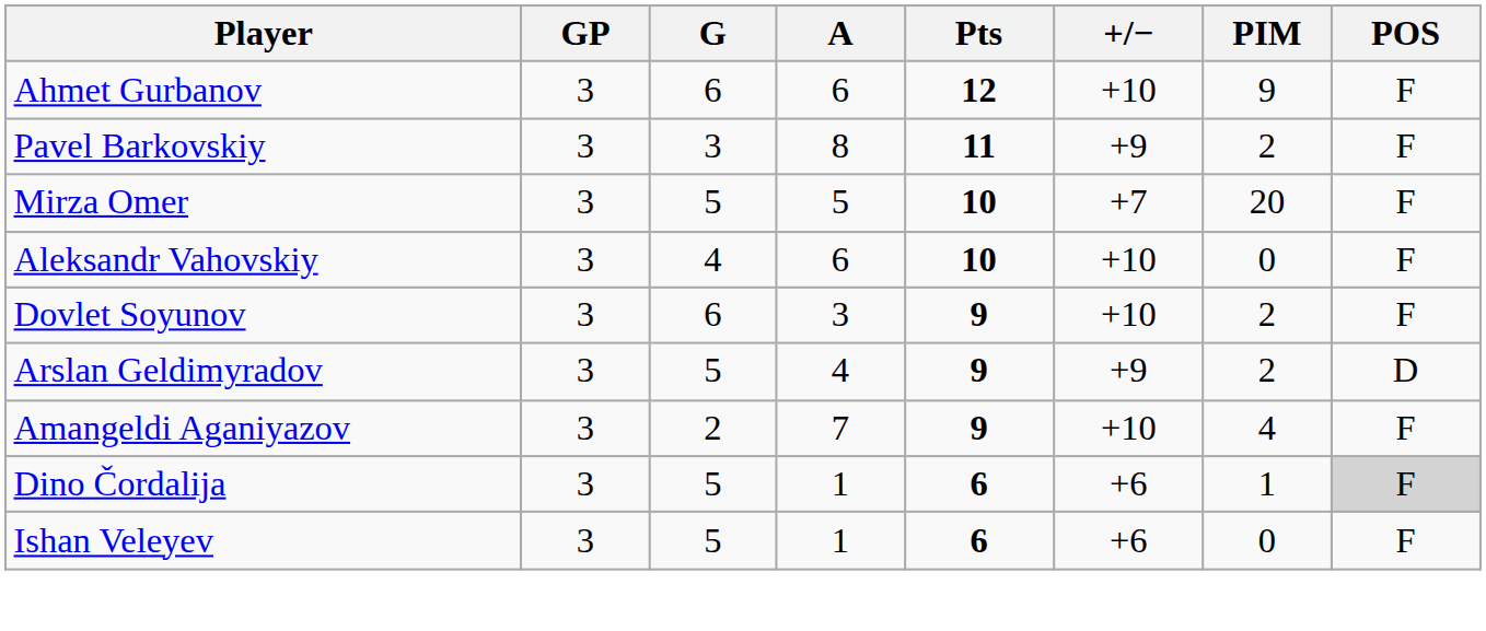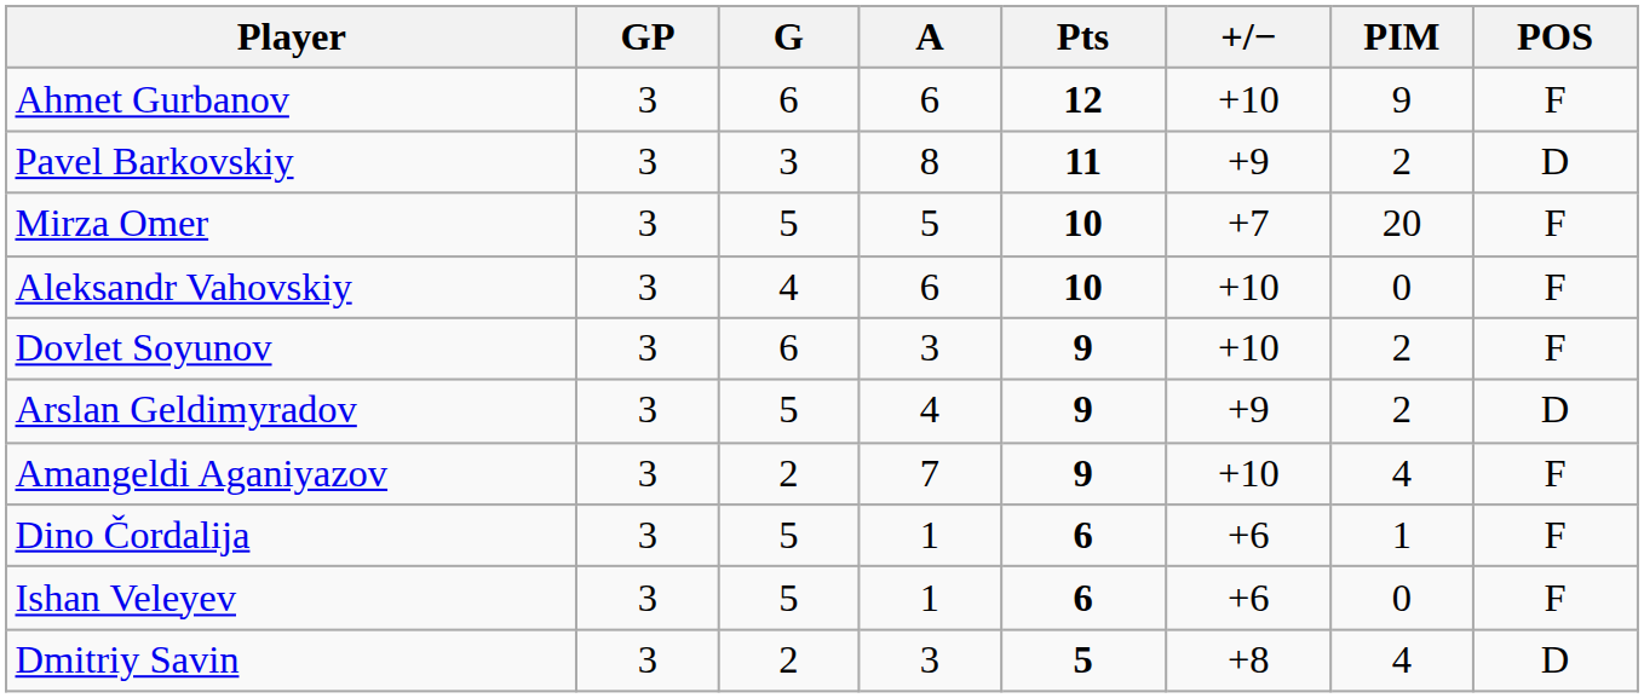Pavel Barkovskiy | POS: F -> D
Dino Čordalija | POS: lightgrey background -> no background
+ row: Dmitriy Savin | 3 | 2 | 3 | 5 | +8 | 4 | D
